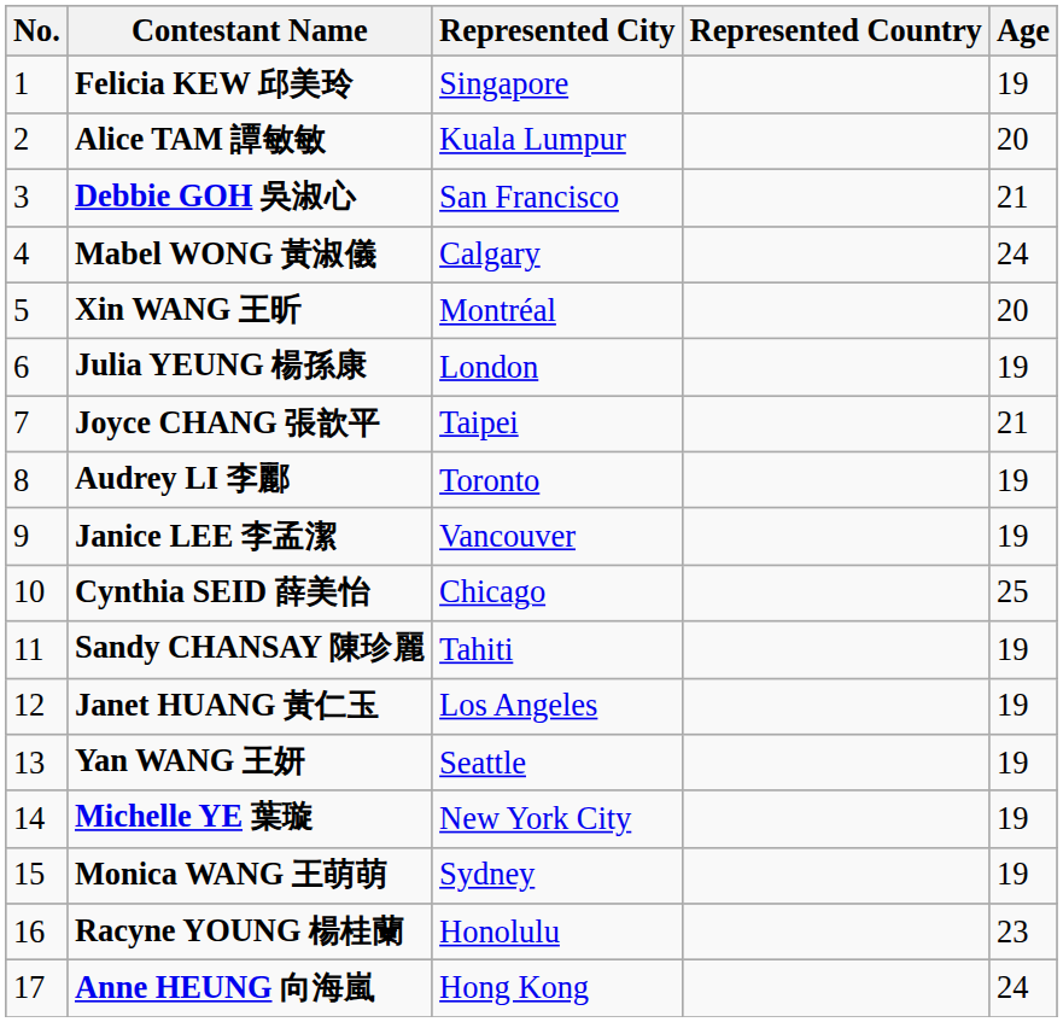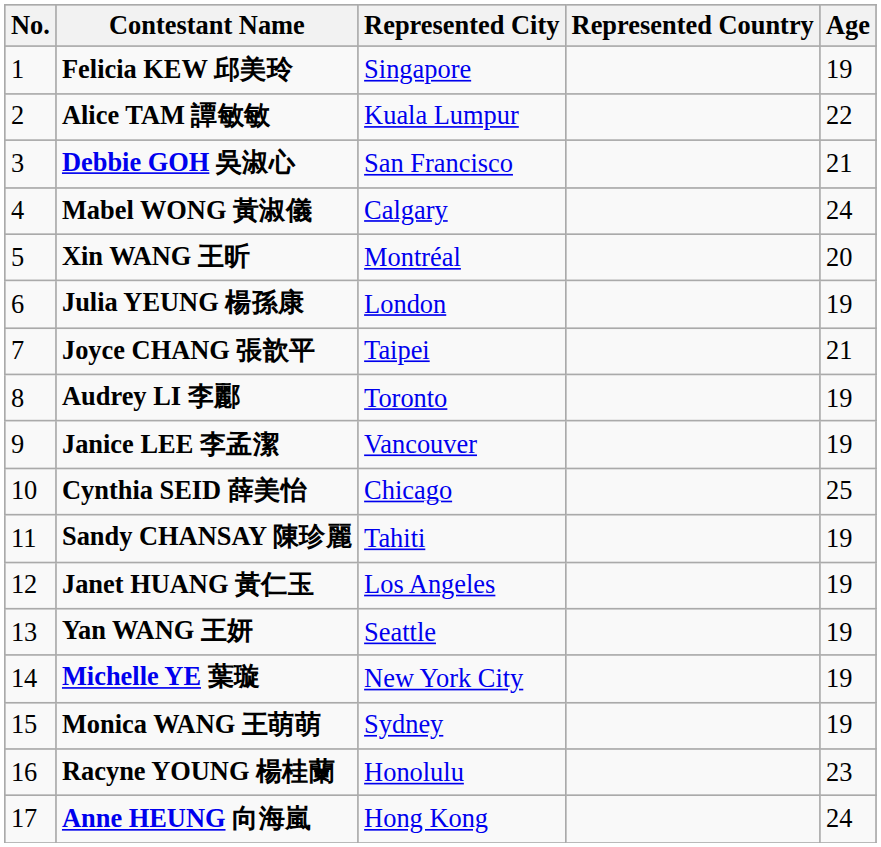Alice TAM 譚敏敏 | Age: 20 -> 22
